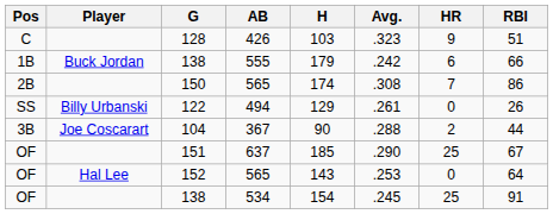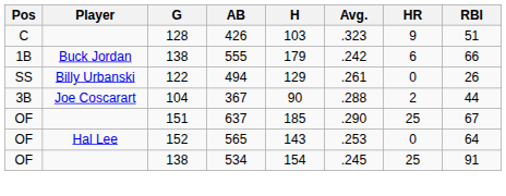- row: 2B | 150 | 565 | 174 | .308 | 7 | 86
